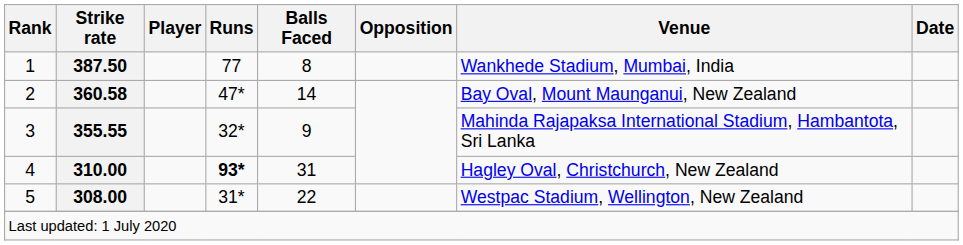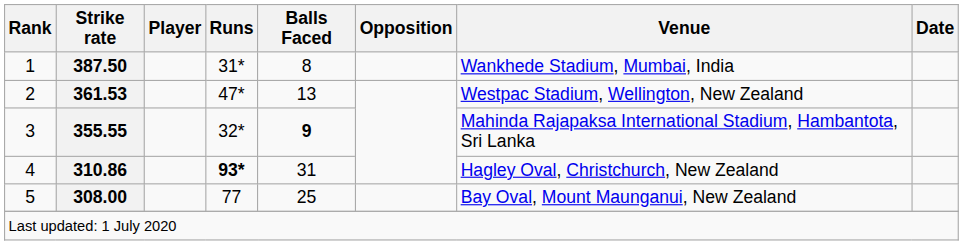1 | Runs: 77 -> 31*
2 | Strike rate: 360.58 -> 361.53
2 | Balls Faced: 14 -> 13
2 | Venue: Bay Oval, Mount Maunganui, New Zealand -> Westpac Stadium, Wellington, New Zealand
3 | Balls Faced: normal -> bold
4 | Strike rate: 310.00 -> 310.86
5 | Runs: 31* -> 77
5 | Balls Faced: 22 -> 25
5 | Venue: Westpac Stadium, Wellington, New Zealand -> Bay Oval, Mount Maunganui, New Zealand
